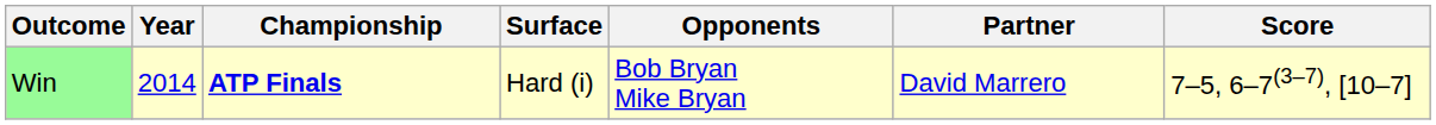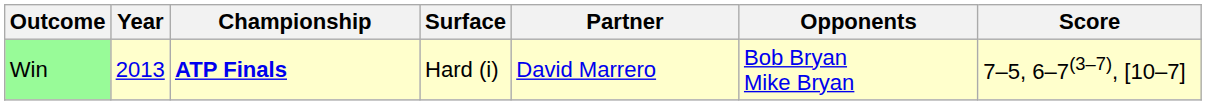columns swapped: Partner <-> Opponents
Win | Year: 2014 -> 2013
